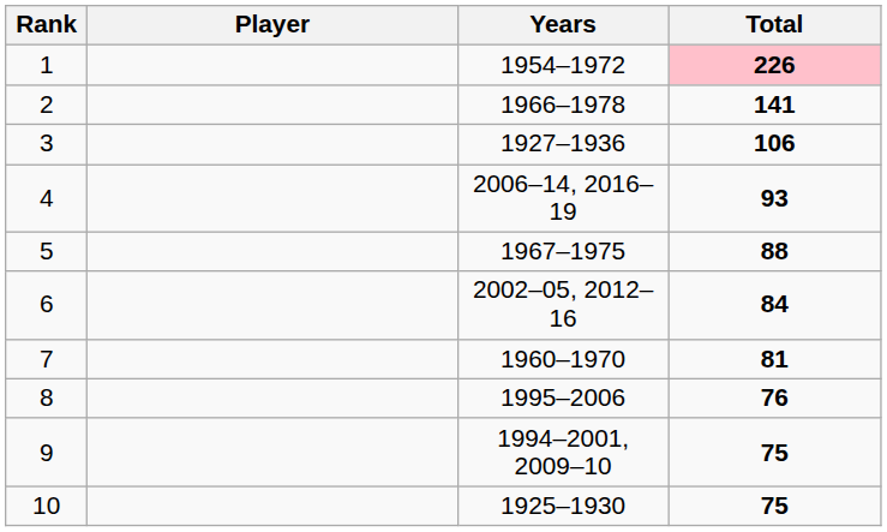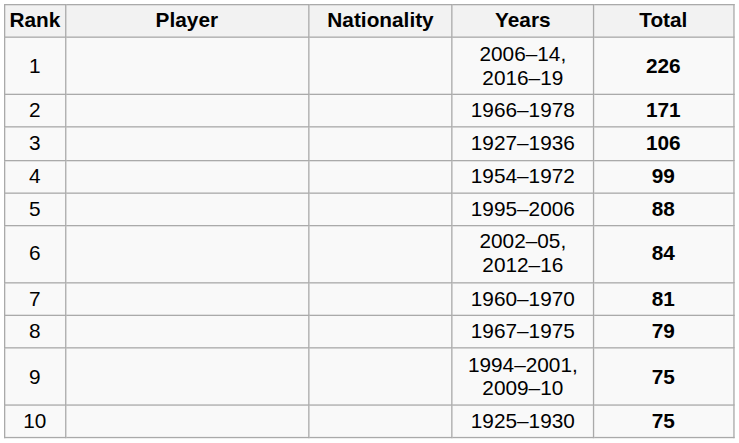+ column: Nationality
1 | Years: 1954–1972 -> 2006–14, 2016–19
1 | Total: pink background -> no background
2 | Total: 141 -> 171
4 | Years: 2006–14, 2016–19 -> 1954–1972
4 | Total: 93 -> 99
5 | Years: 1967–1975 -> 1995–2006
8 | Years: 1995–2006 -> 1967–1975
8 | Total: 76 -> 79
